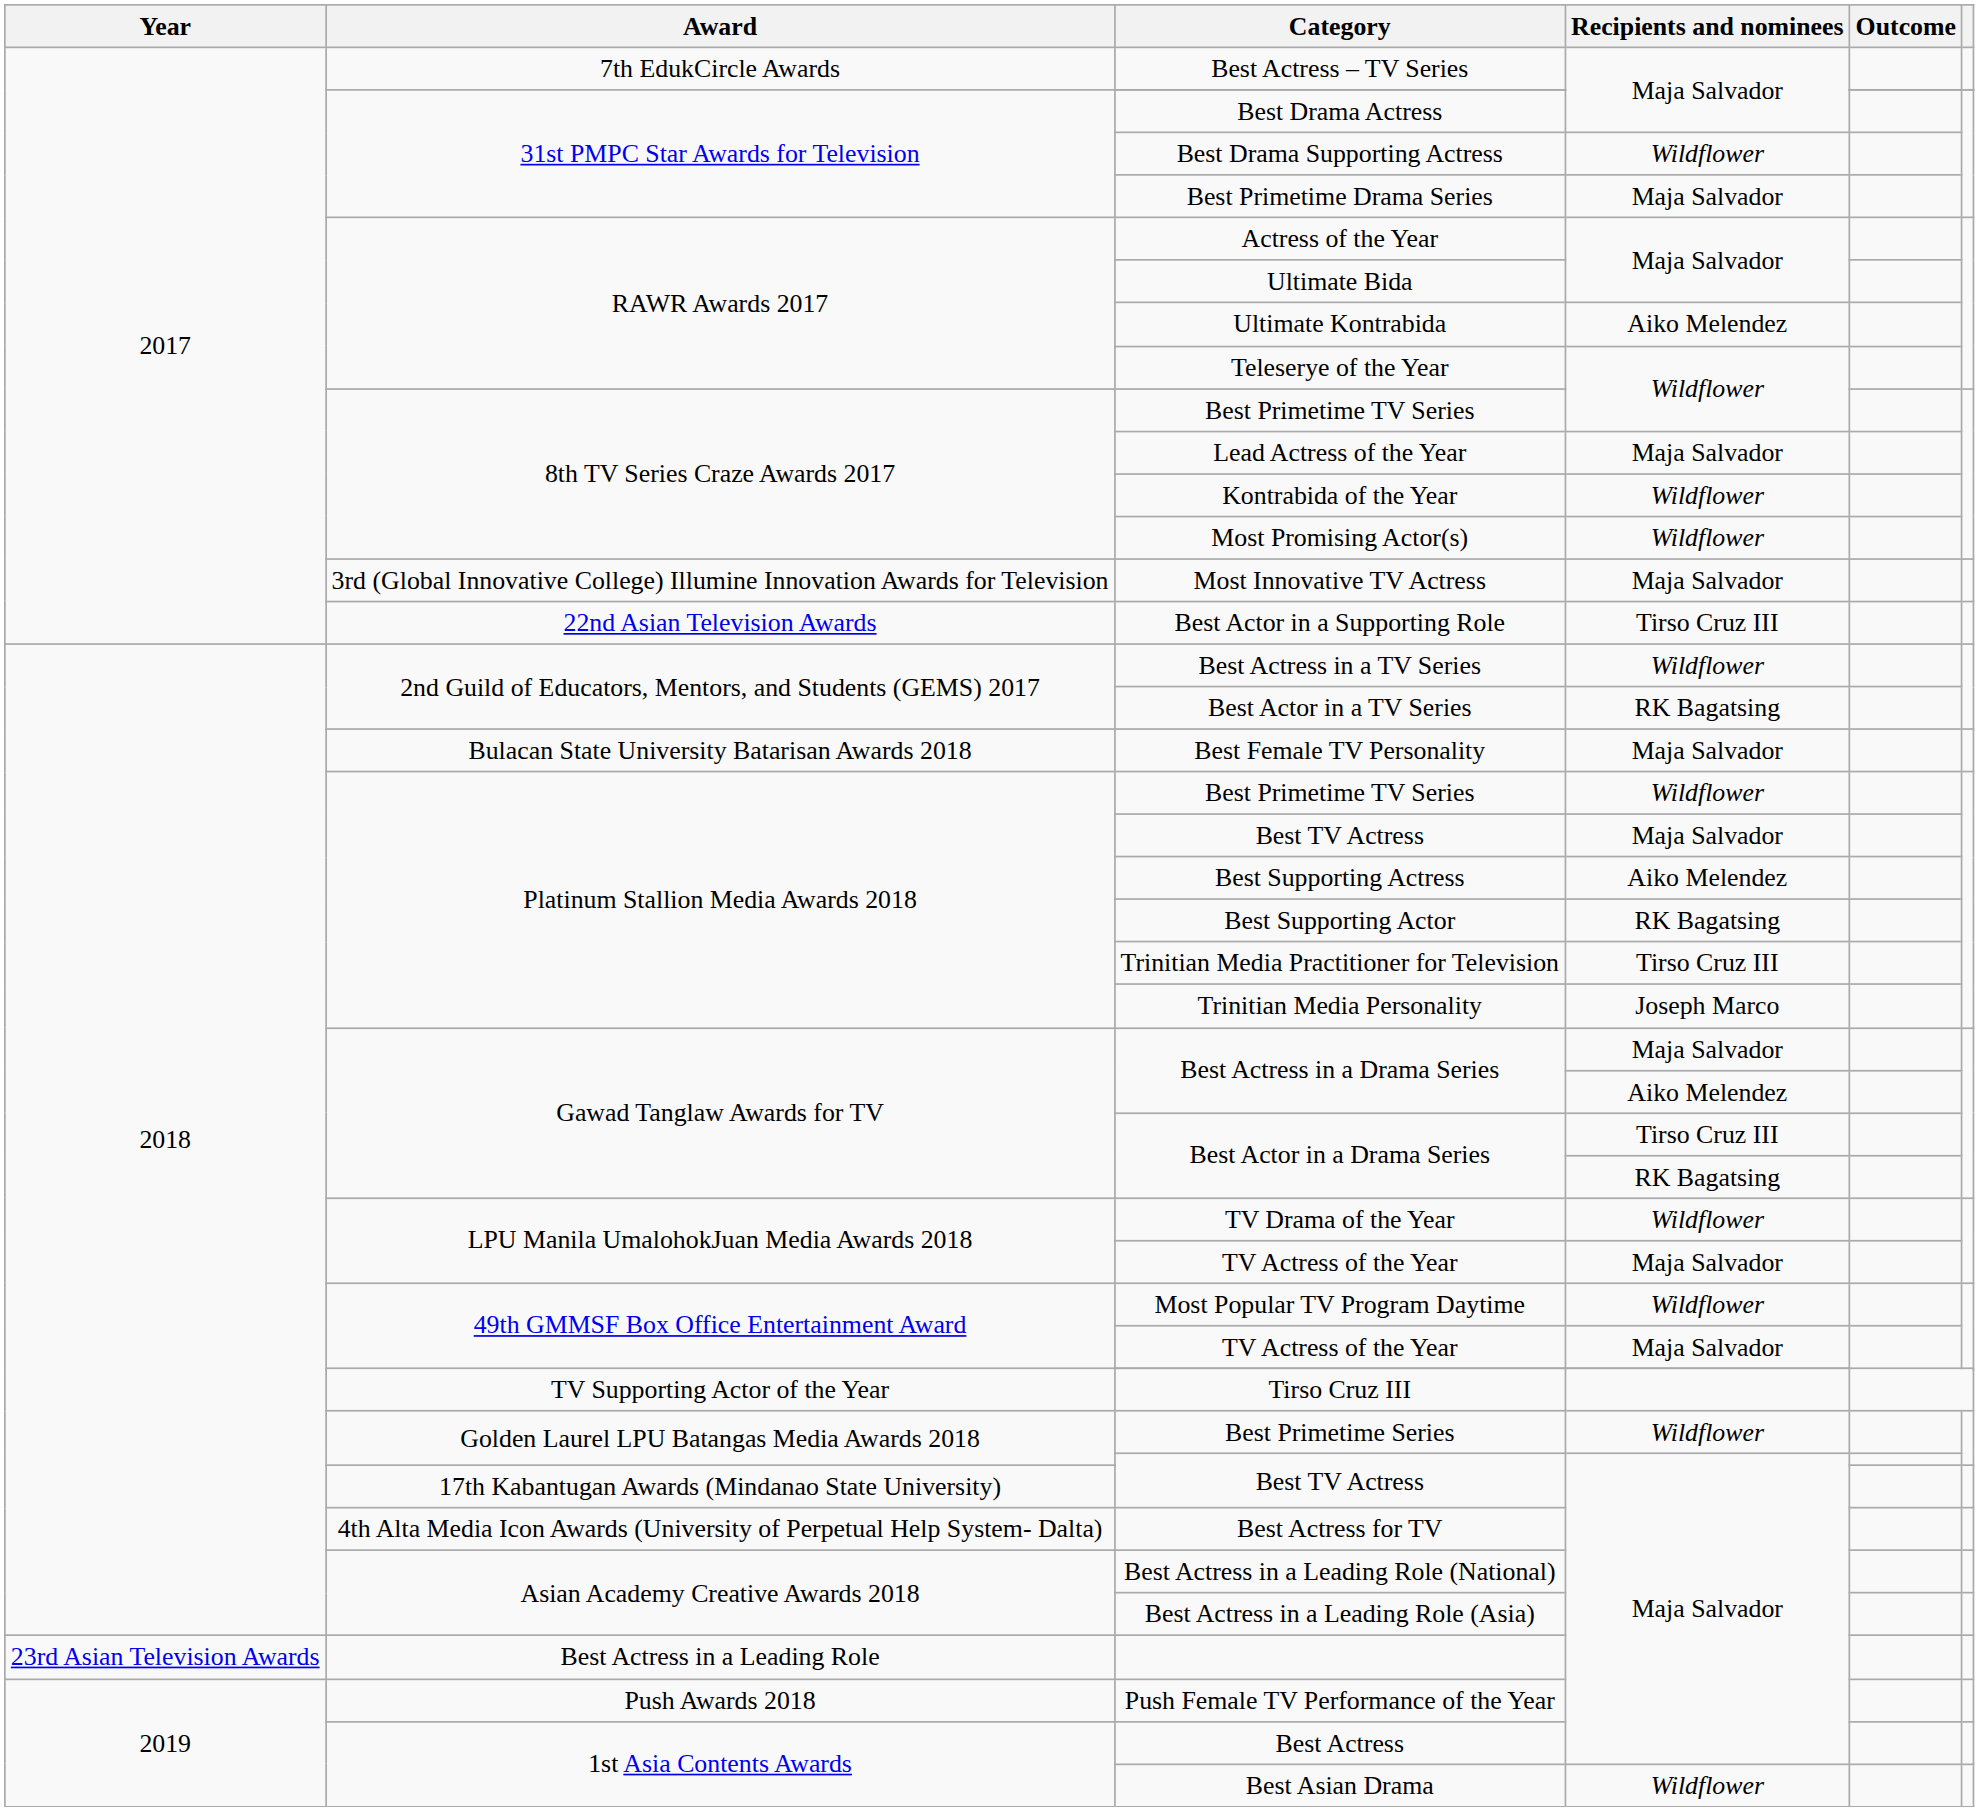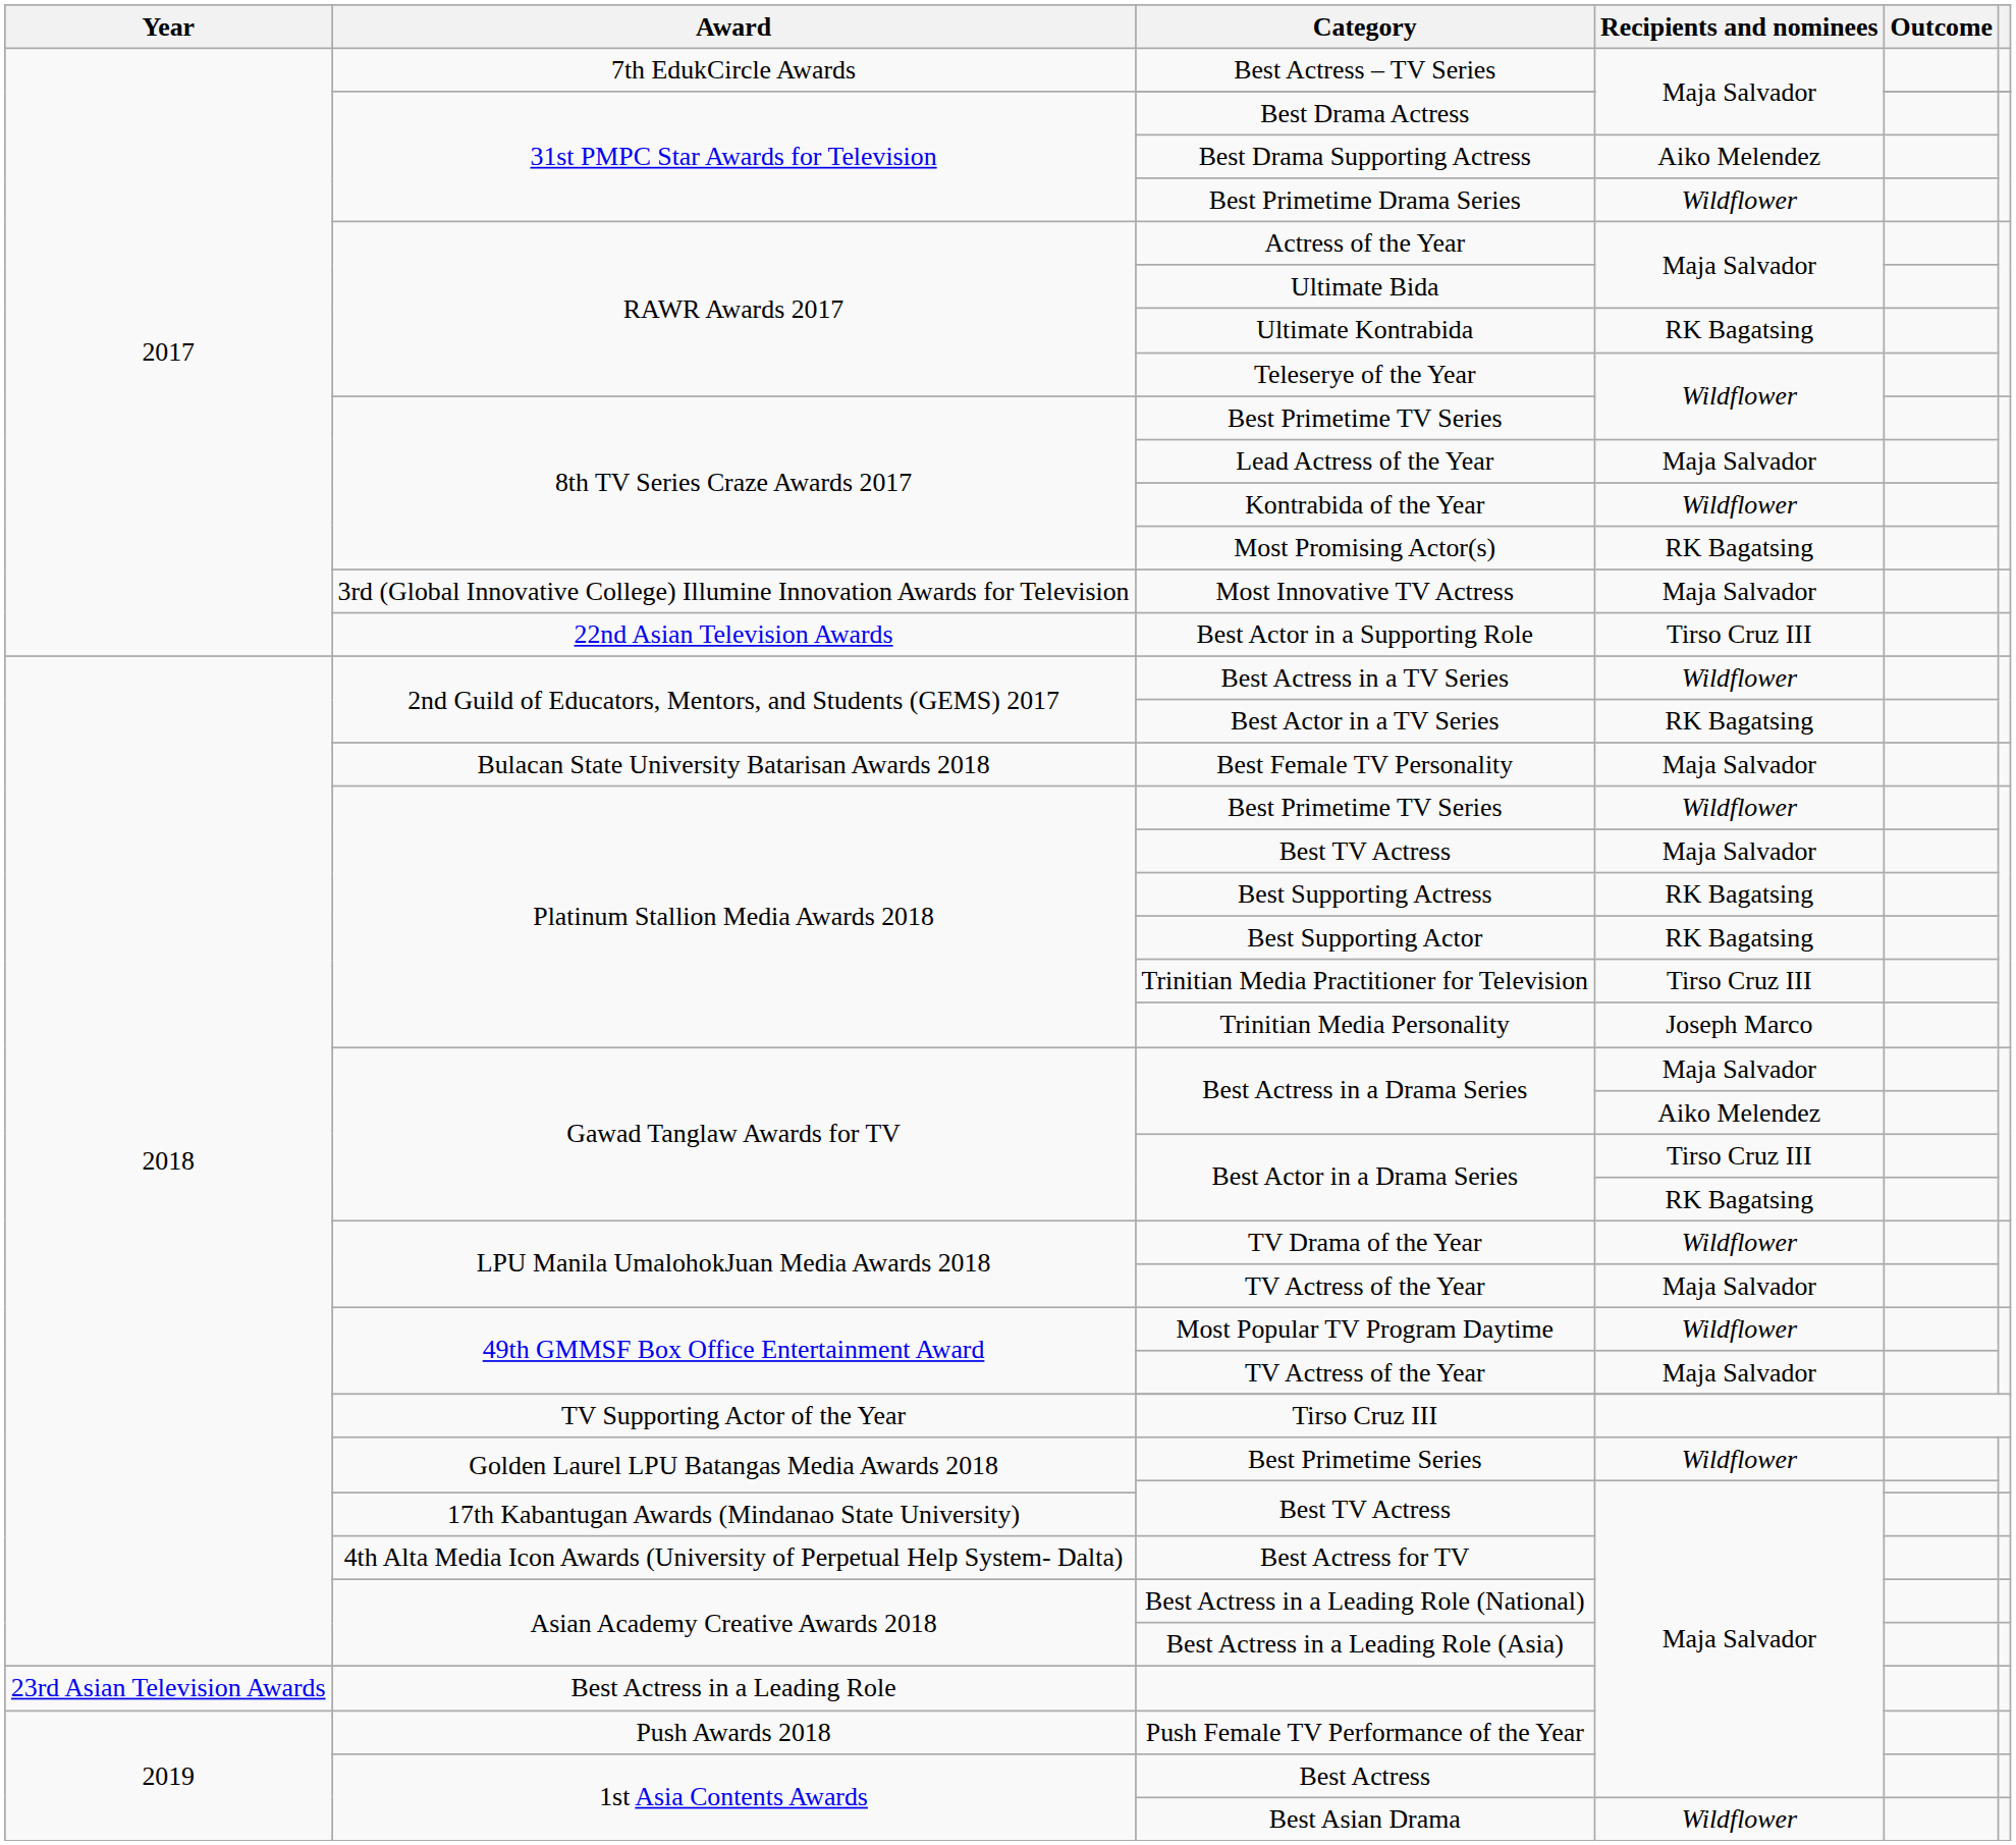Best Drama Supporting Actress | Recipients and nominees: Wildflower -> Aiko Melendez
Best Primetime Drama Series | Recipients and nominees: Maja Salvador -> Wildflower
Ultimate Kontrabida | Recipients and nominees: Aiko Melendez -> RK Bagatsing
Most Promising Actor(s) | Recipients and nominees: Wildflower -> RK Bagatsing
Best Supporting Actress | Recipients and nominees: Aiko Melendez -> RK Bagatsing
